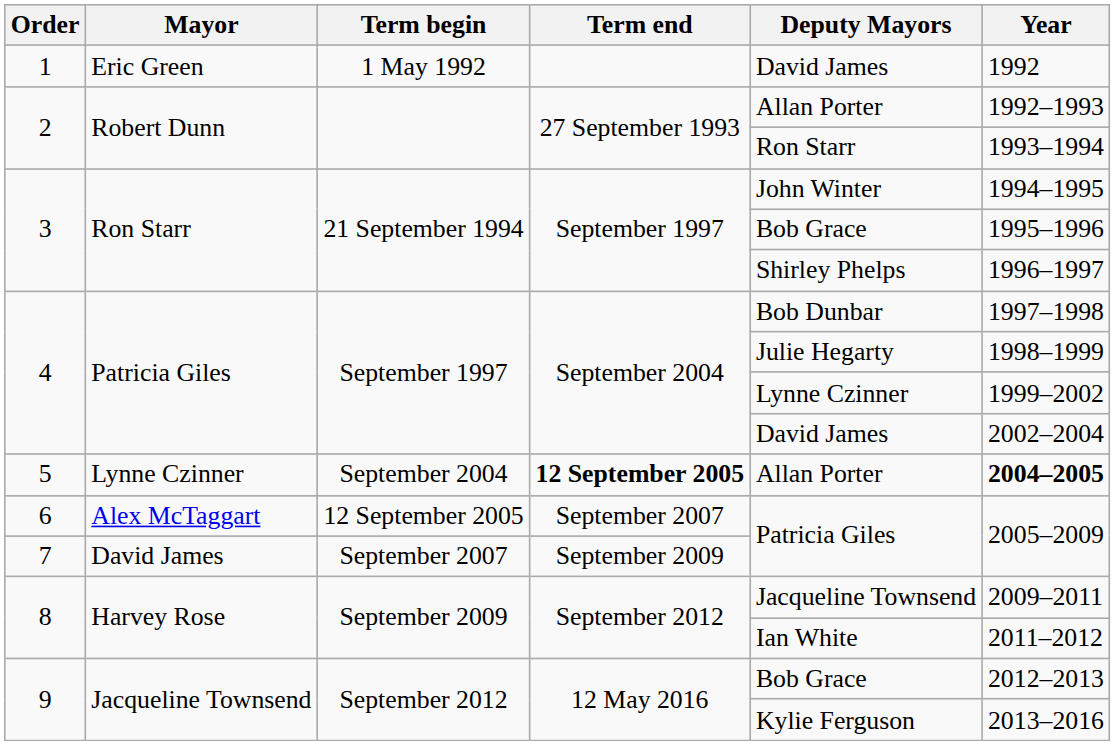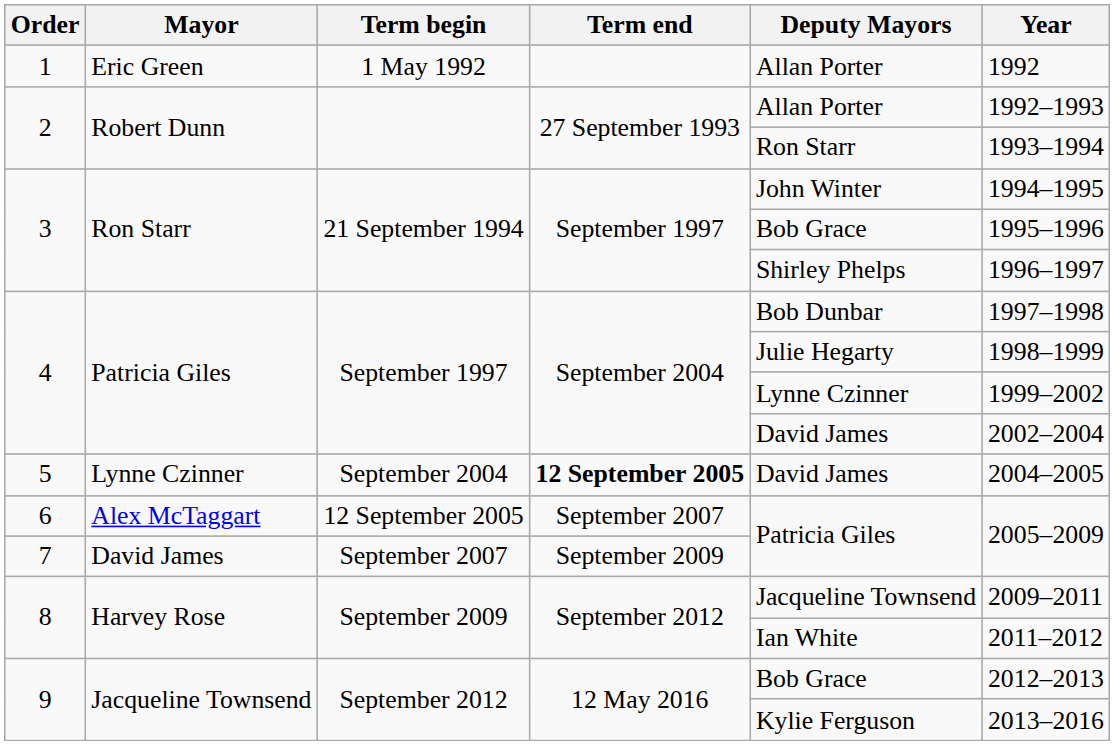1 | Deputy Mayors: David James -> Allan Porter
5 | Deputy Mayors: Allan Porter -> David James
5 | Year: bold -> normal
